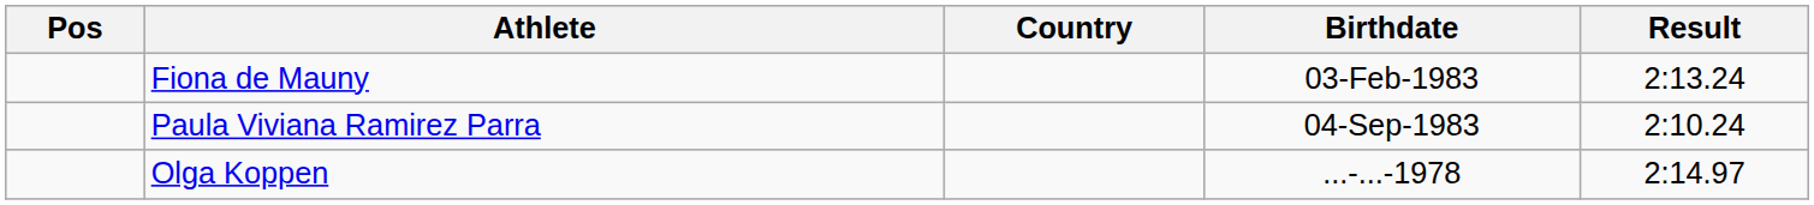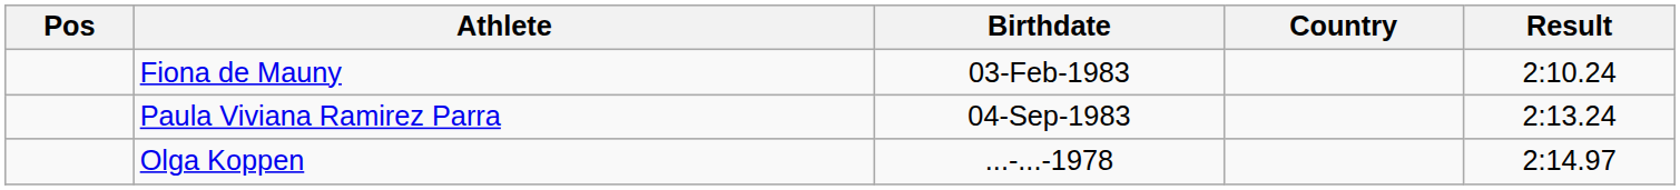columns swapped: Birthdate <-> Country
Fiona de Mauny | Result: 2:13.24 -> 2:10.24
Paula Viviana Ramirez Parra | Result: 2:10.24 -> 2:13.24
